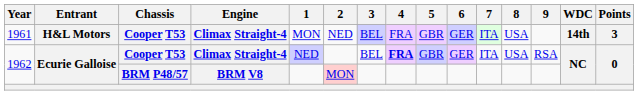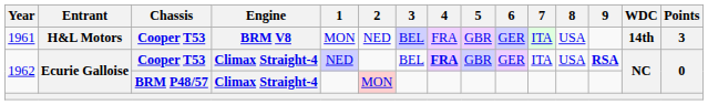1961 | Engine: Climax Straight-4 -> BRM V8
1962 / Cooper T53 | 9: normal -> bold
1962 / BRM P48/57 | Engine: BRM V8 -> Climax Straight-4
